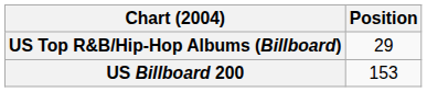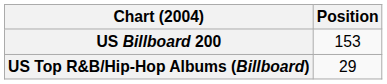rows swapped: US Billboard 200 <-> US Top R&B/Hip-Hop Albums (Billboard)
